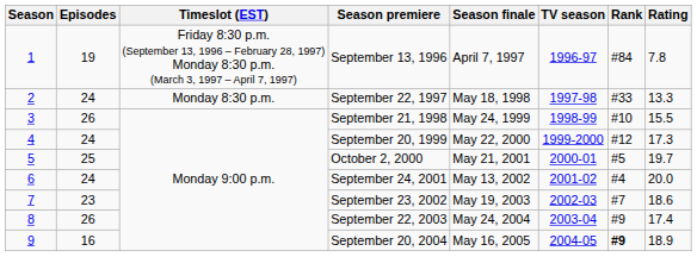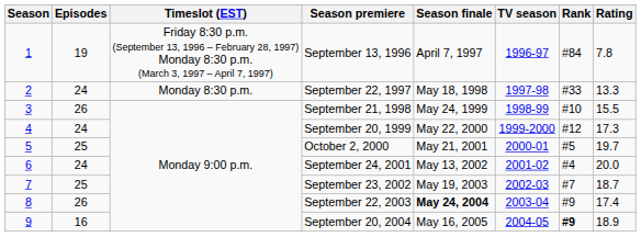September 23, 2002 | Episodes: 23 -> 25
September 23, 2002 | Rating: 18.6 -> 18.7
September 22, 2003 | Season finale: normal -> bold
